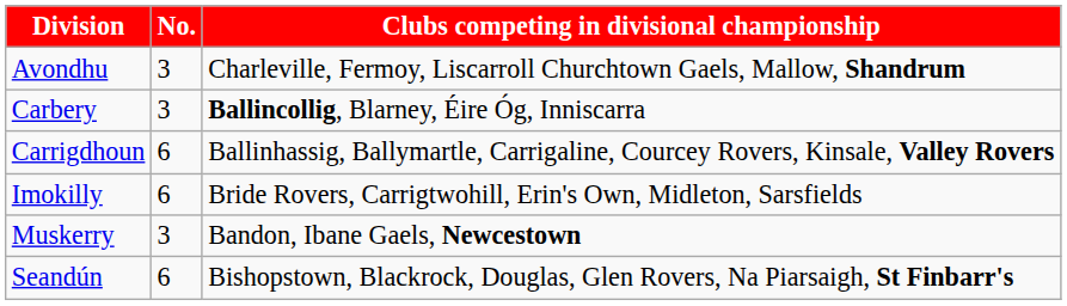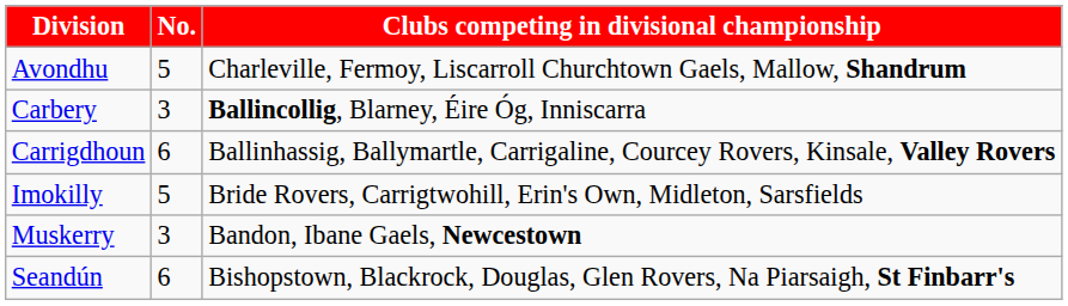Avondhu | No.: 3 -> 5
Imokilly | No.: 6 -> 5
